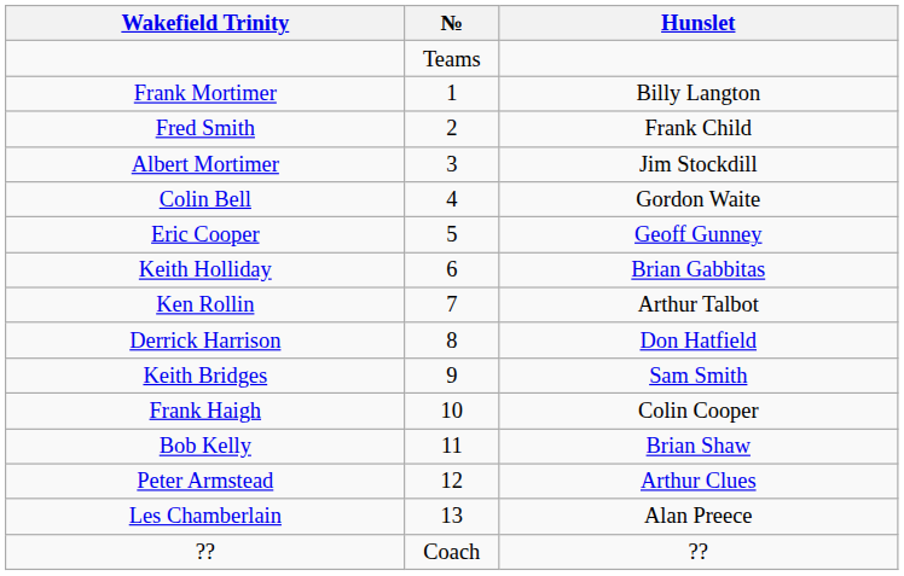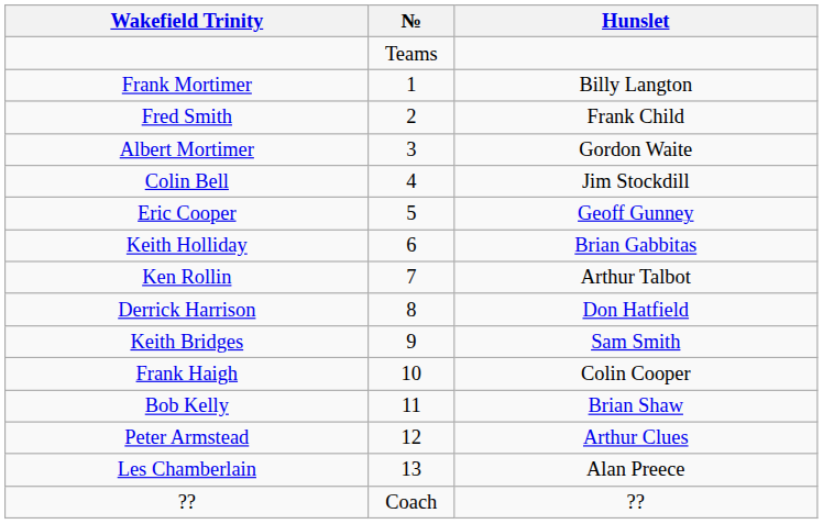Albert Mortimer | Hunslet: Jim Stockdill -> Gordon Waite
Colin Bell | Hunslet: Gordon Waite -> Jim Stockdill
